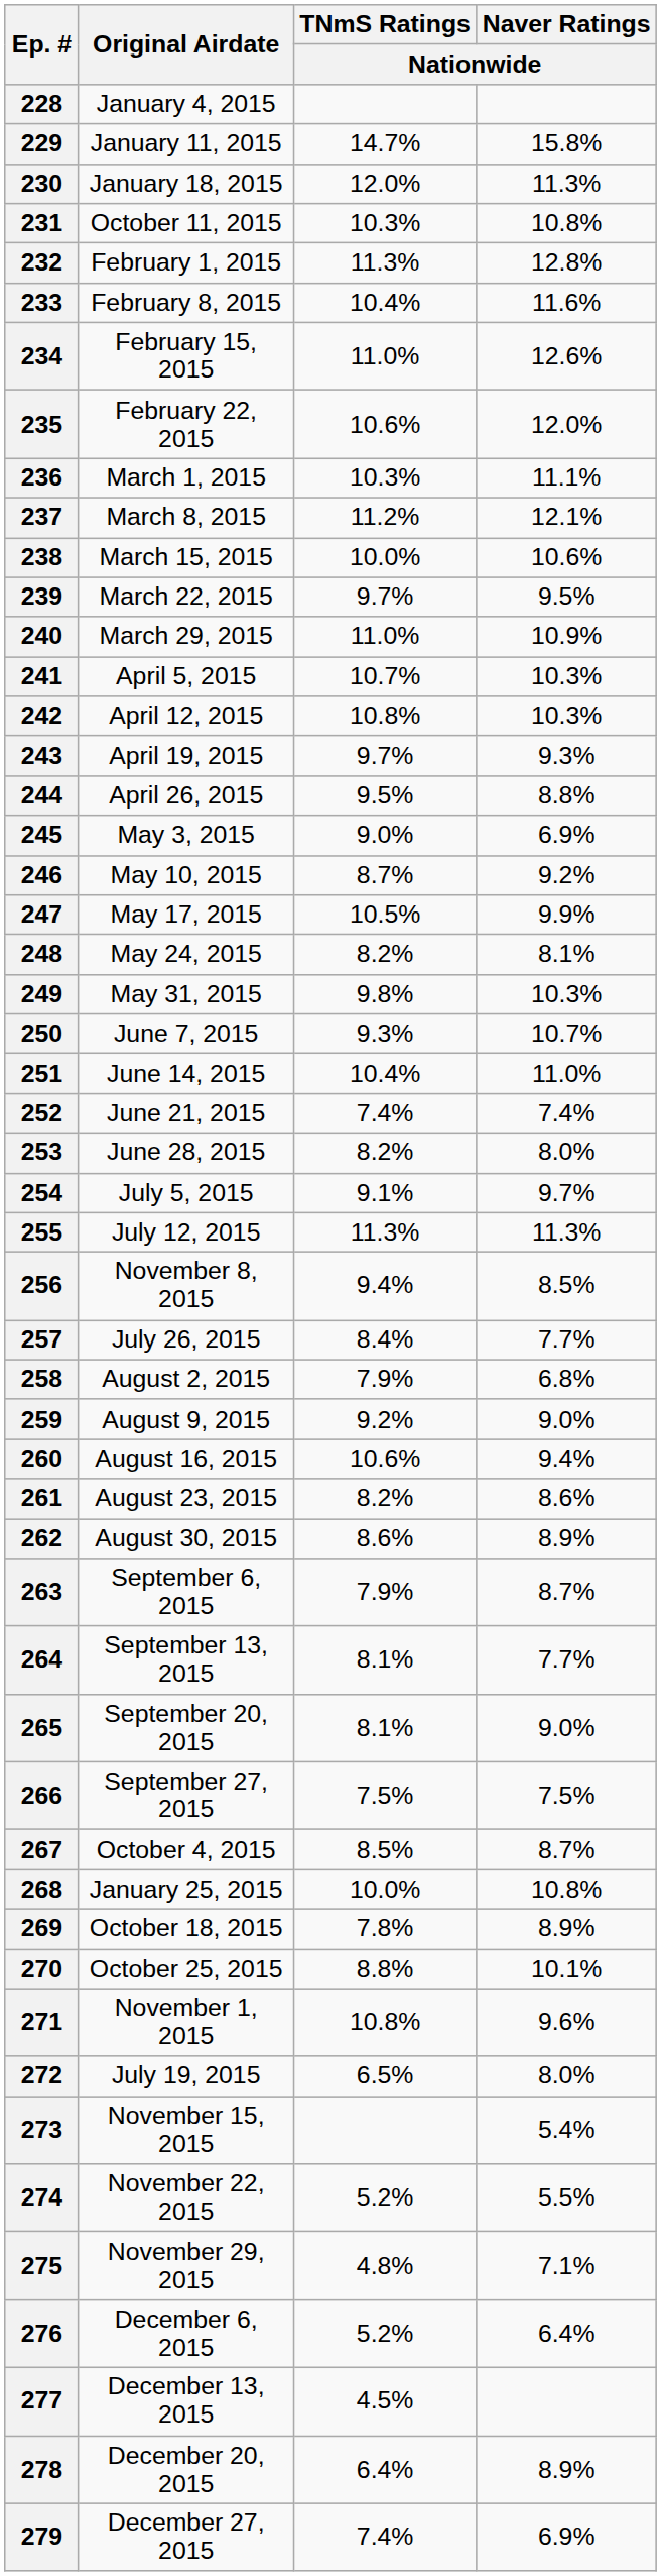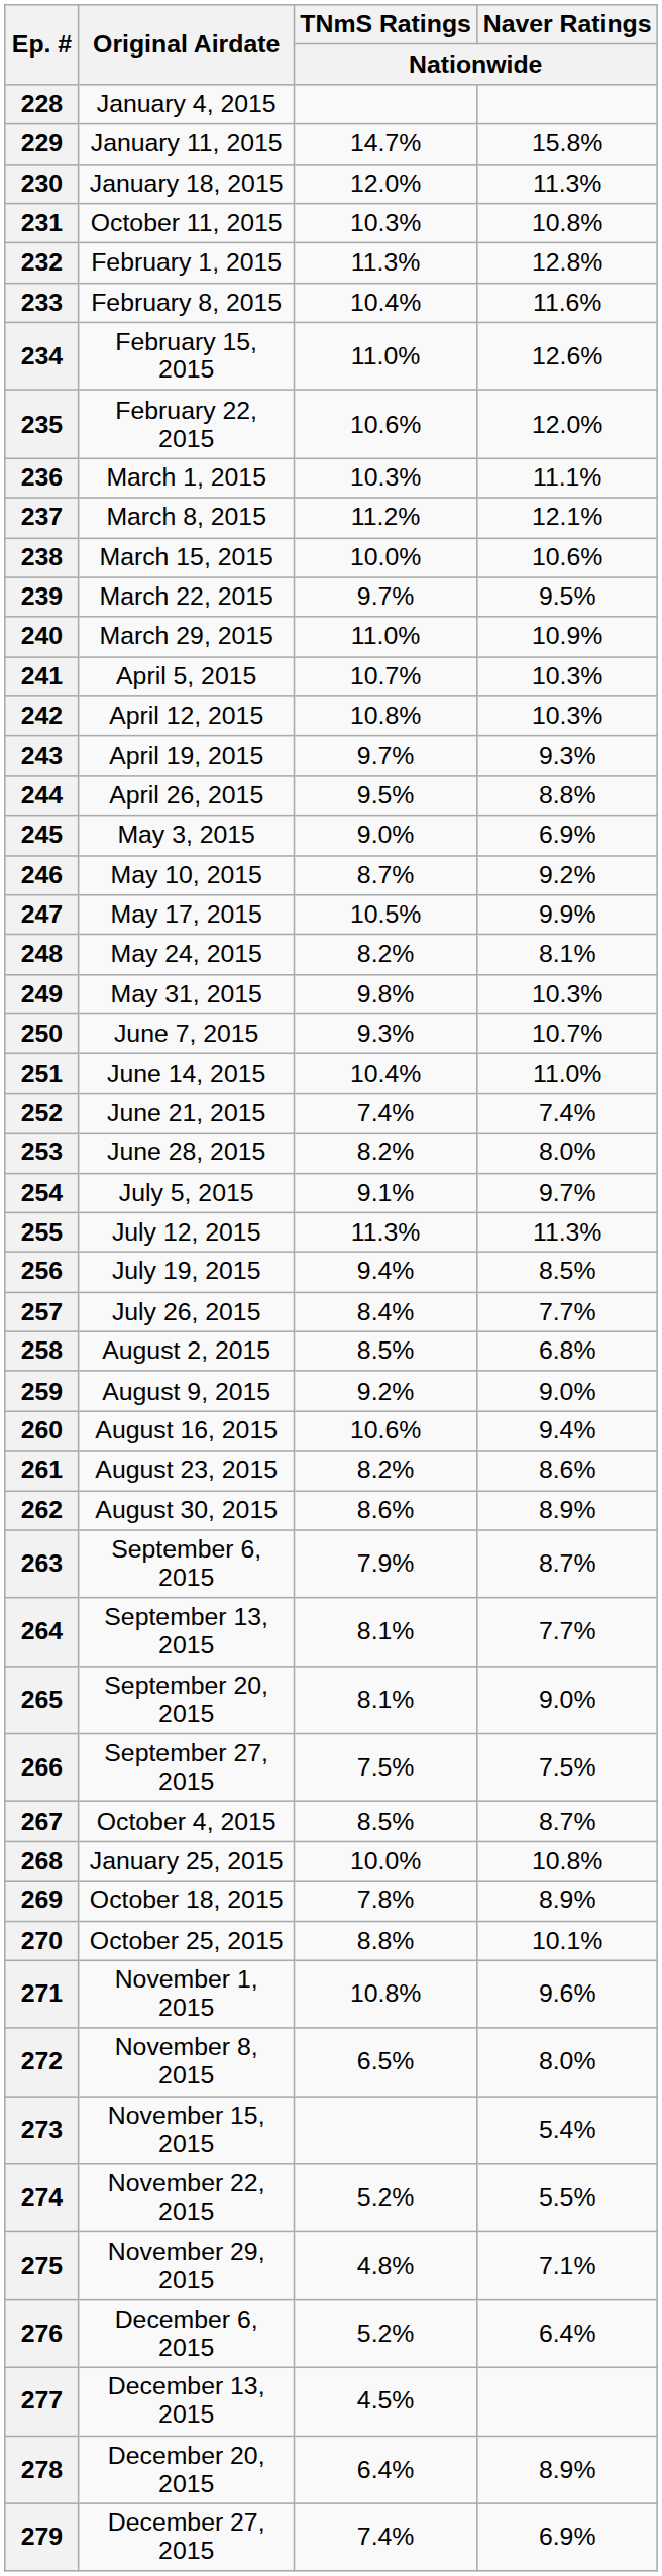256 | Original Airdate: November 8, 2015 -> July 19, 2015
258 | TNmS Ratings / Nationwide: 7.9% -> 8.5%
272 | Original Airdate: July 19, 2015 -> November 8, 2015
